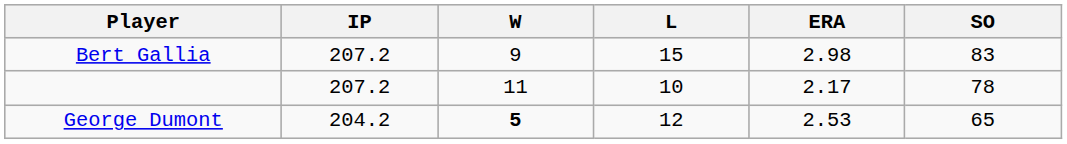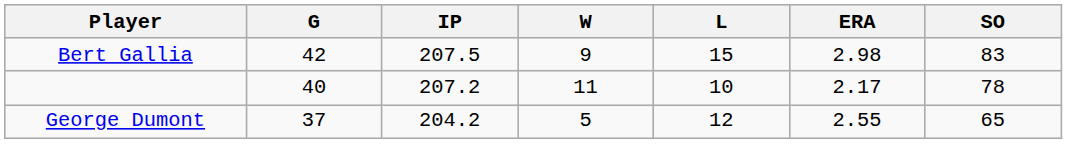+ column: G | 42 | 40 | 37
Bert Gallia | IP: 207.2 -> 207.5
George Dumont | W: bold -> normal
George Dumont | ERA: 2.53 -> 2.55
